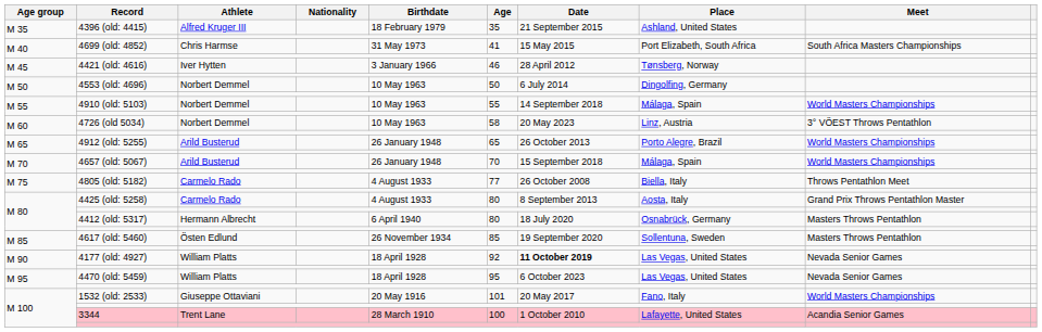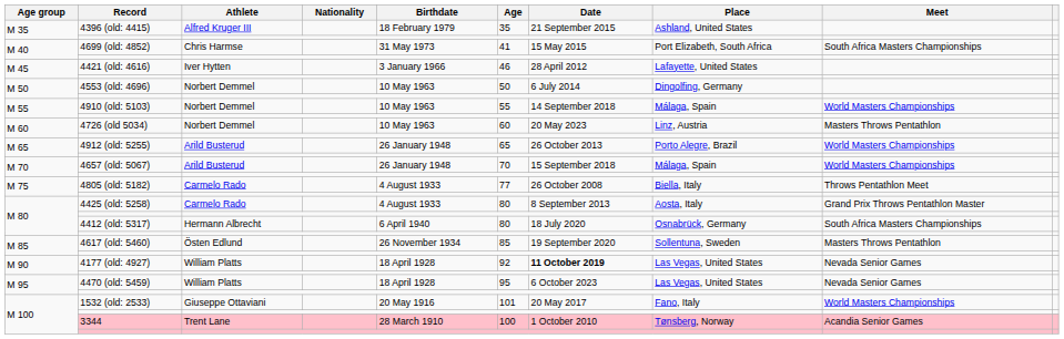4421 (old: 4616) | Place: Tønsberg, Norway -> Lafayette, United States
4726 (old 5034) | Age: 58 -> 60
4726 (old 5034) | Meet: 3° VÖEST Throws Pentathlon -> Masters Throws Pentathlon
4412 (old: 5317) | Meet: Masters Throws Pentathlon -> South Africa Masters Championships
3344 | Place: Lafayette, United States -> Tønsberg, Norway
